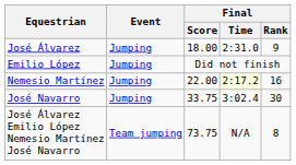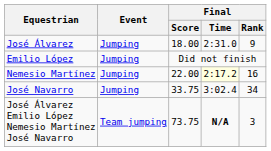José Navarro | Final / Rank: 30 -> 34
José Álvarez Emilio López Nemesio Martínez José Navarro | Final / Time: normal -> bold
José Álvarez Emilio López Nemesio Martínez José Navarro | Final / Rank: 8 -> 3
